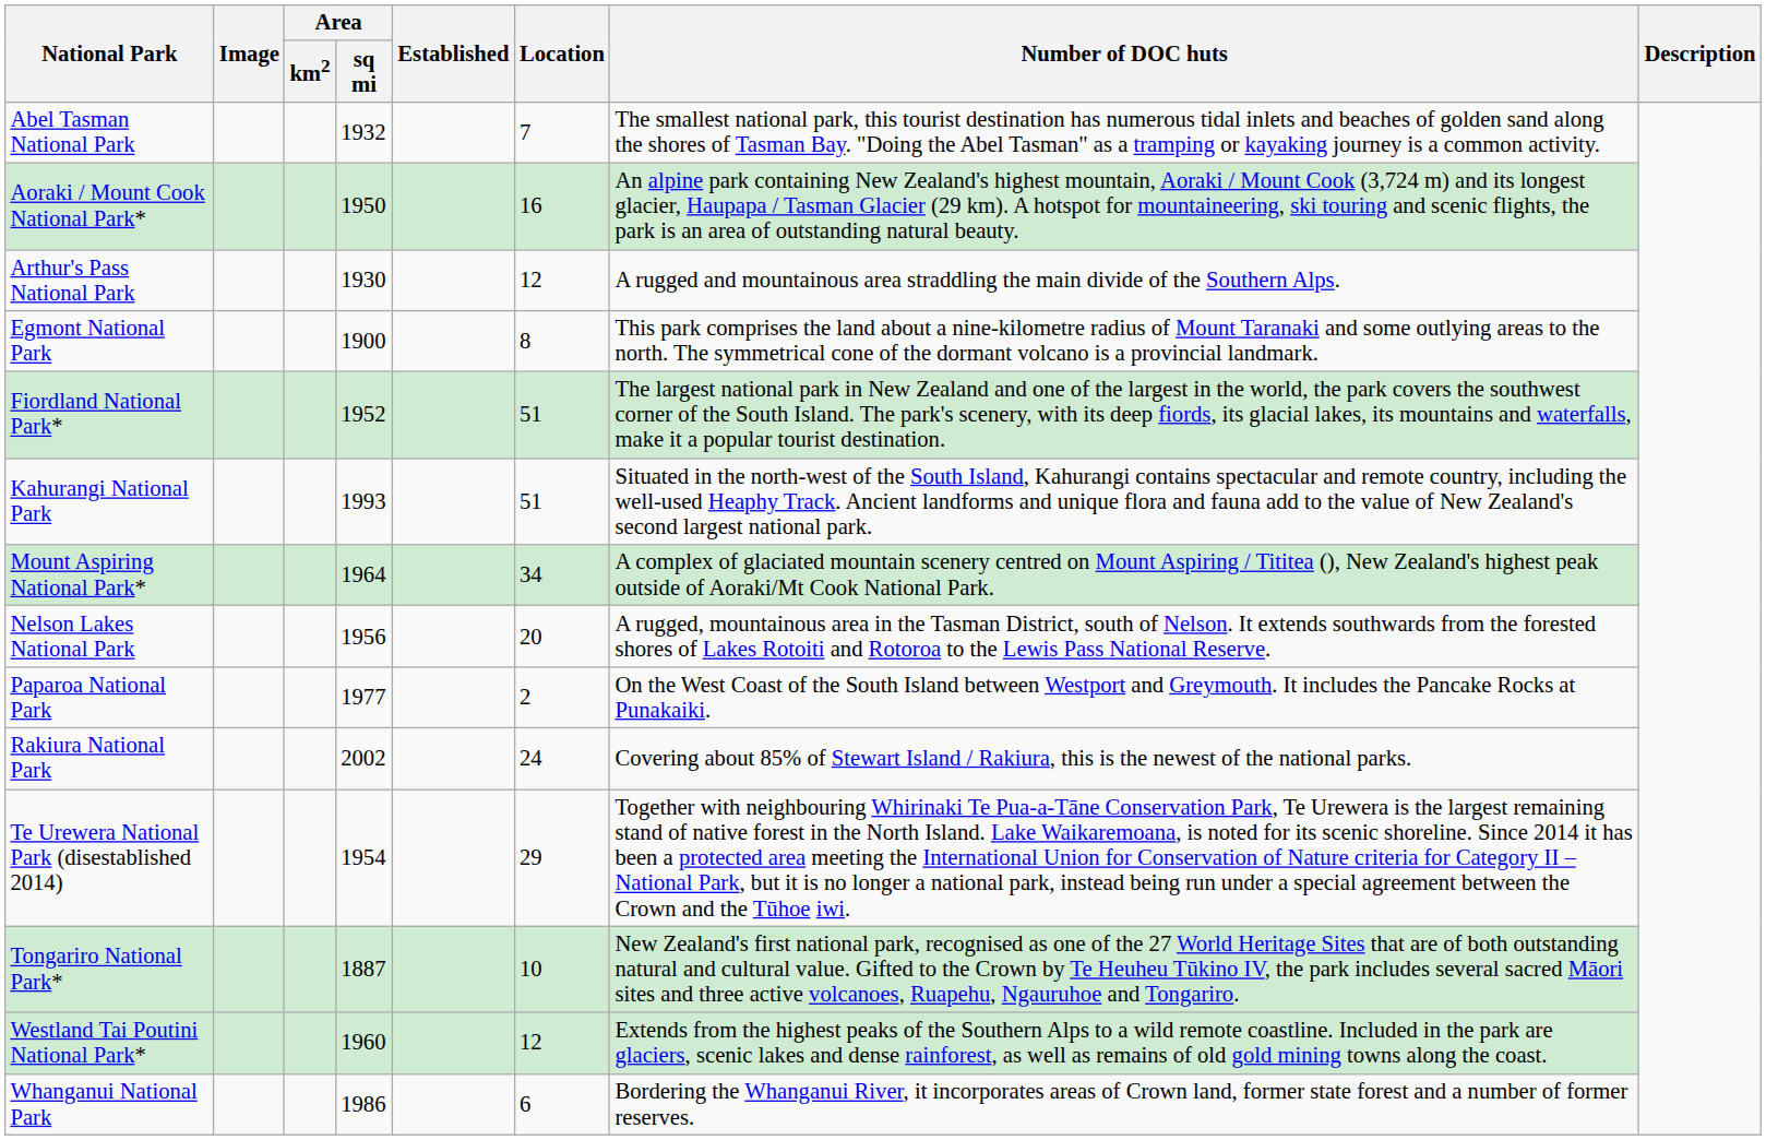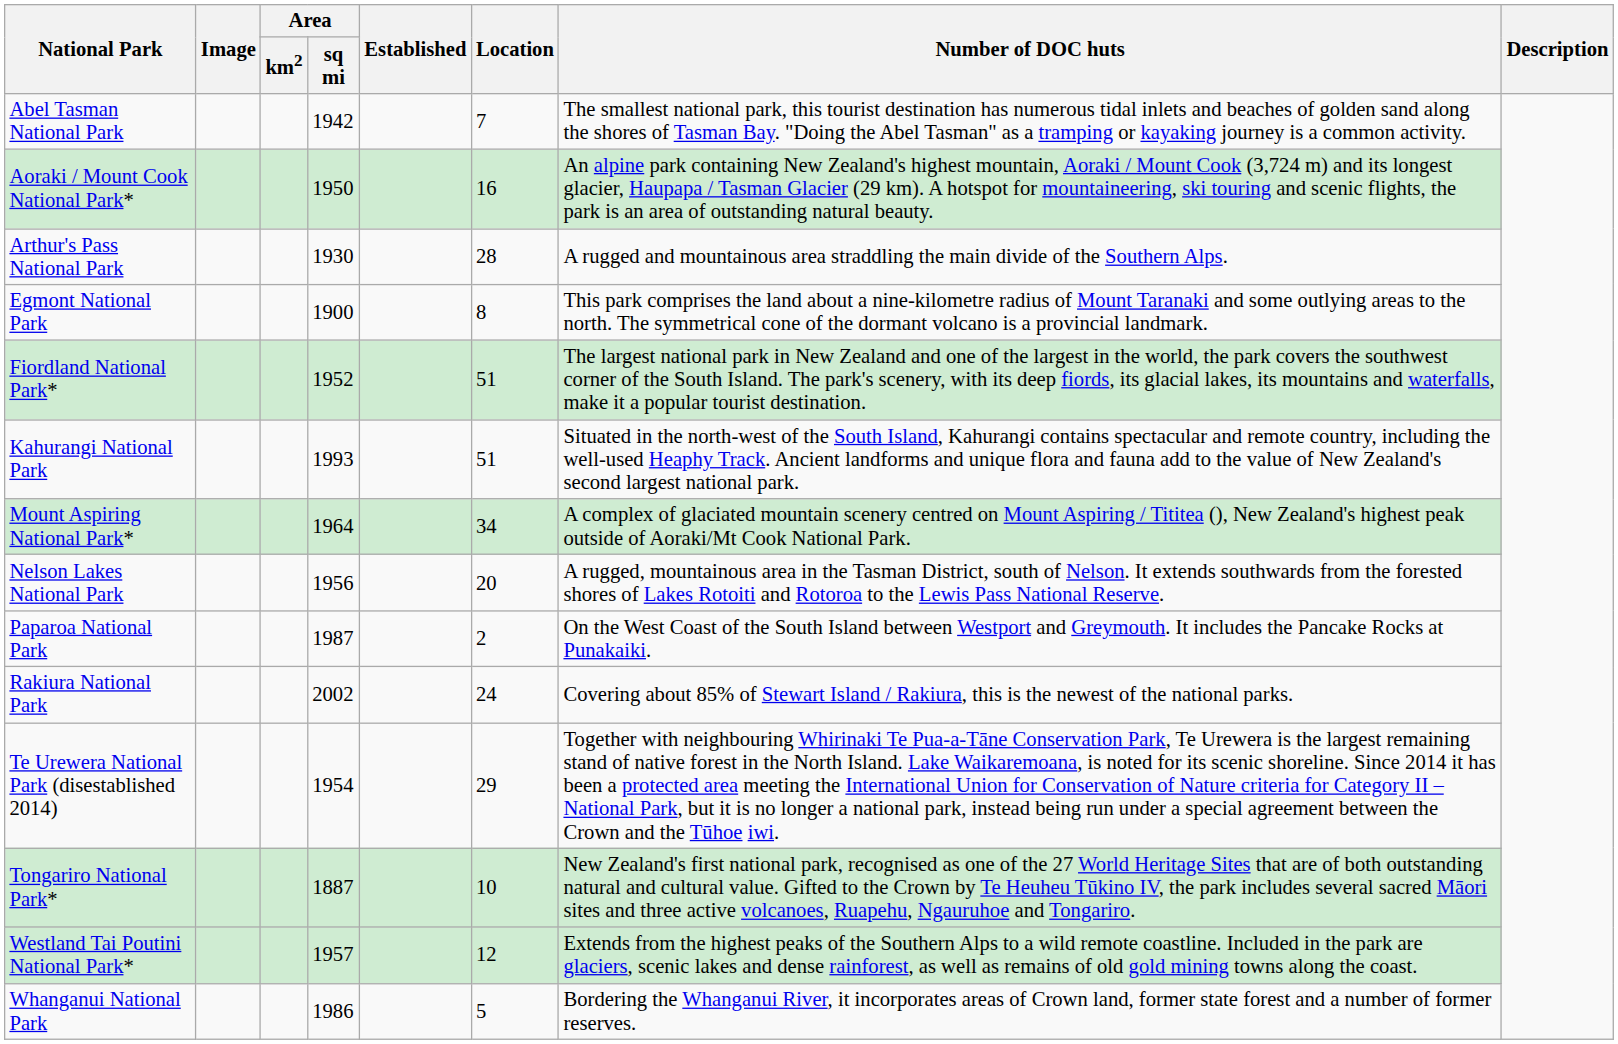Abel Tasman National Park | Area / sq mi: 1932 -> 1942
Arthur's Pass National Park | Location: 12 -> 28
Paparoa National Park | Area / sq mi: 1977 -> 1987
Westland Tai Poutini National Park* | Area / sq mi: 1960 -> 1957
Whanganui National Park | Location: 6 -> 5
